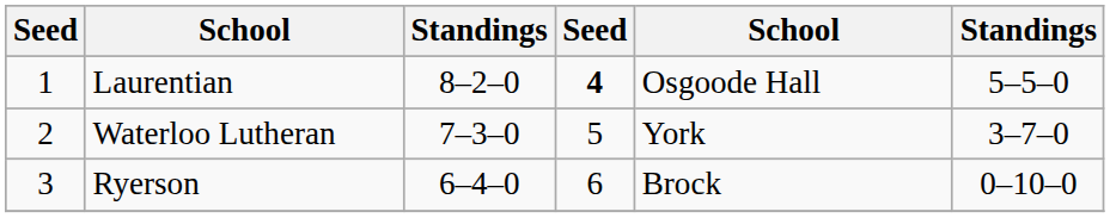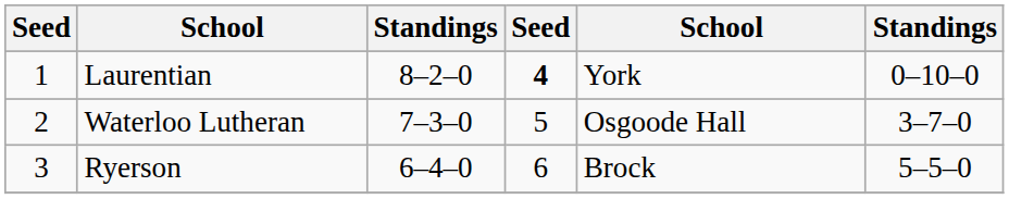Laurentian | column 5: Osgoode Hall -> York
Laurentian | column 6: 5–5–0 -> 0–10–0
Waterloo Lutheran | column 5: York -> Osgoode Hall
Ryerson | column 6: 0–10–0 -> 5–5–0
